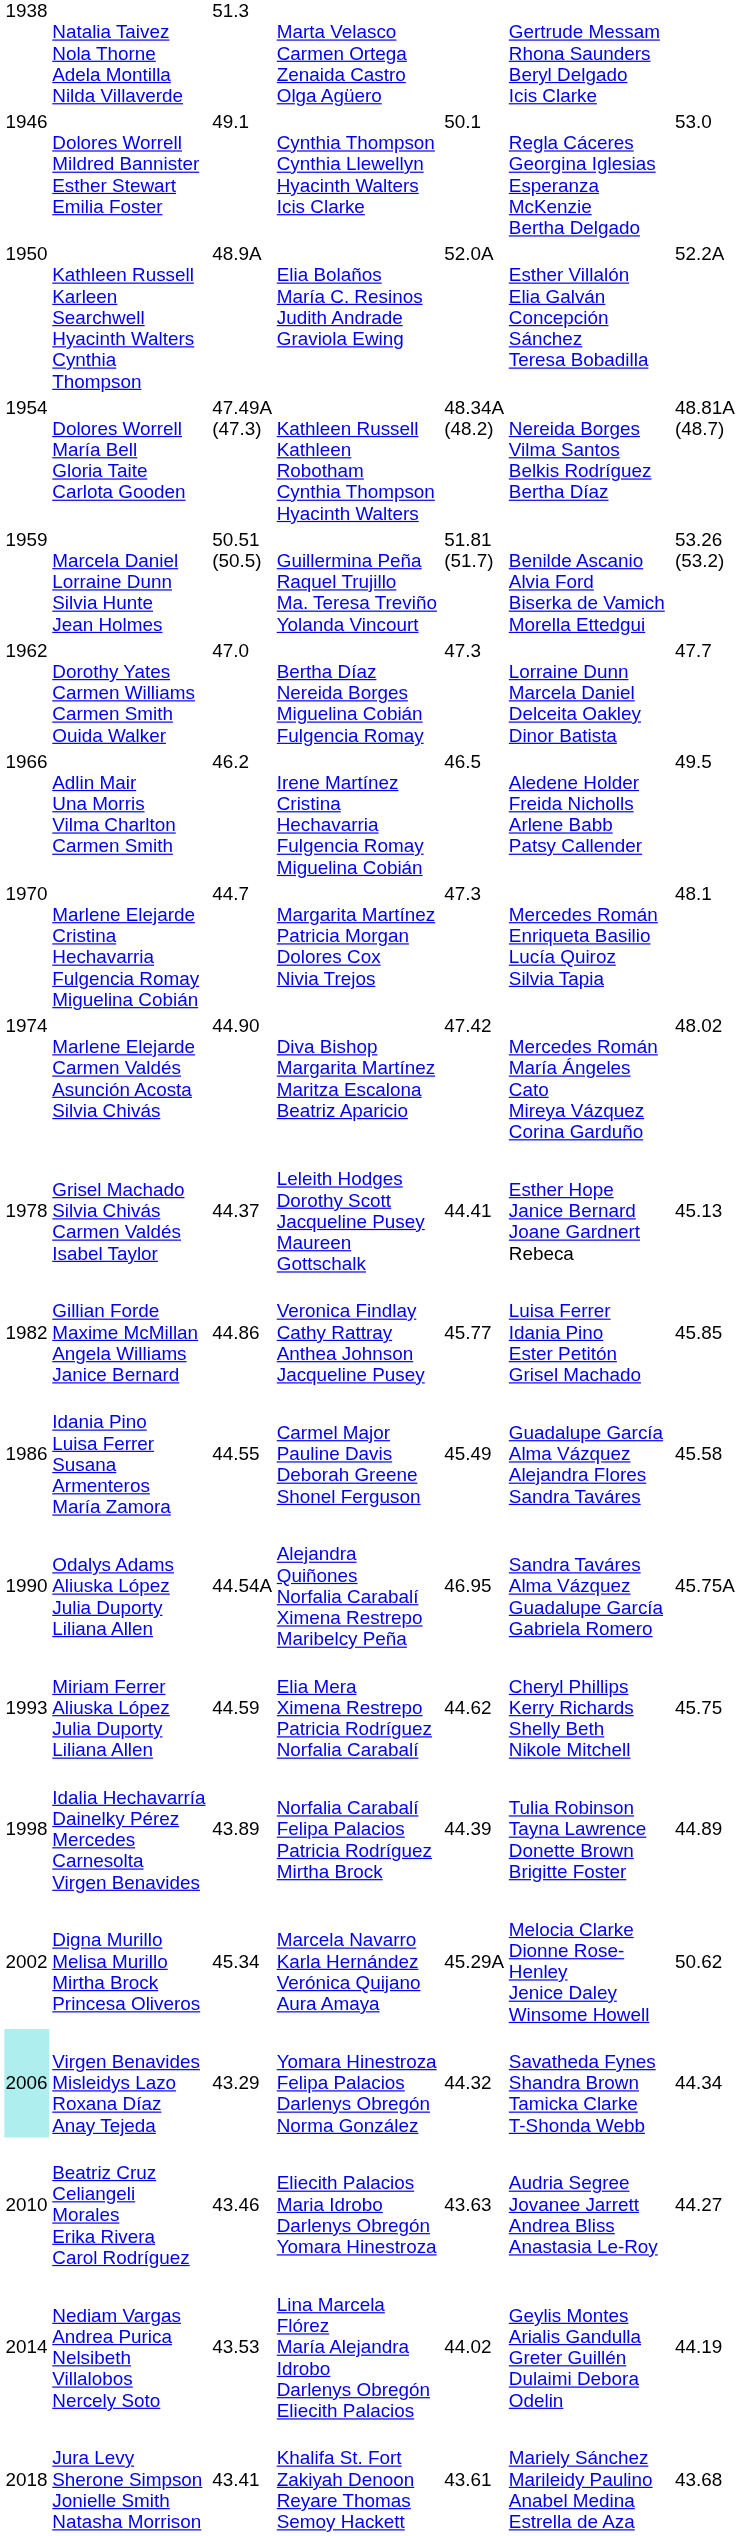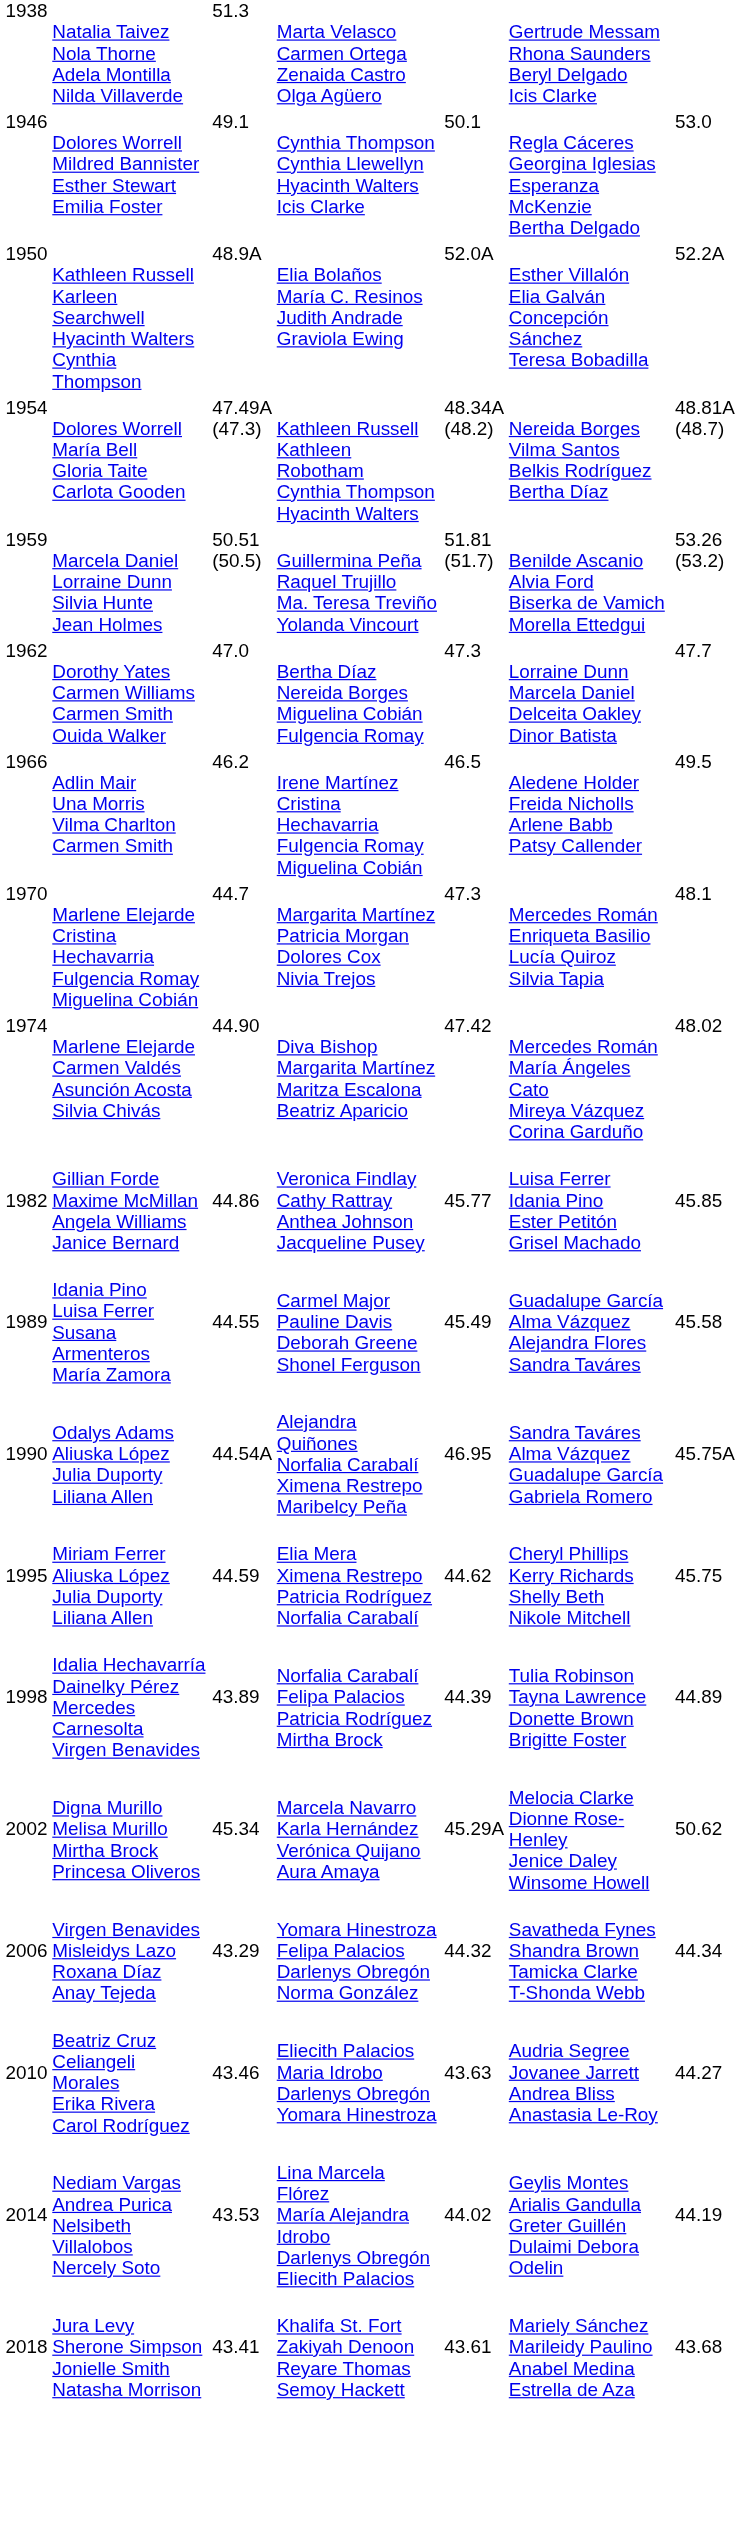- row: 1978 | Grisel Machado Silvia Chivás Carmen Valdés Isabel Taylor | 44.37 | Leleith Hodges Dorothy Scott Jacqueline Pusey Maureen Gottschalk | 44.41 | Esther Hope Janice Bernard Joane Gardnert Rebeca | 45.13
Idania Pino Luisa Ferrer Susana Armenteros María Zamora | column 1: 1986 -> 1989
Miriam Ferrer Aliuska López Julia Duporty Liliana Allen | column 1: 1993 -> 1995
Virgen Benavides Misleidys Lazo Roxana Díaz Anay Tejeda | column 1: paleturquoise background -> no background
